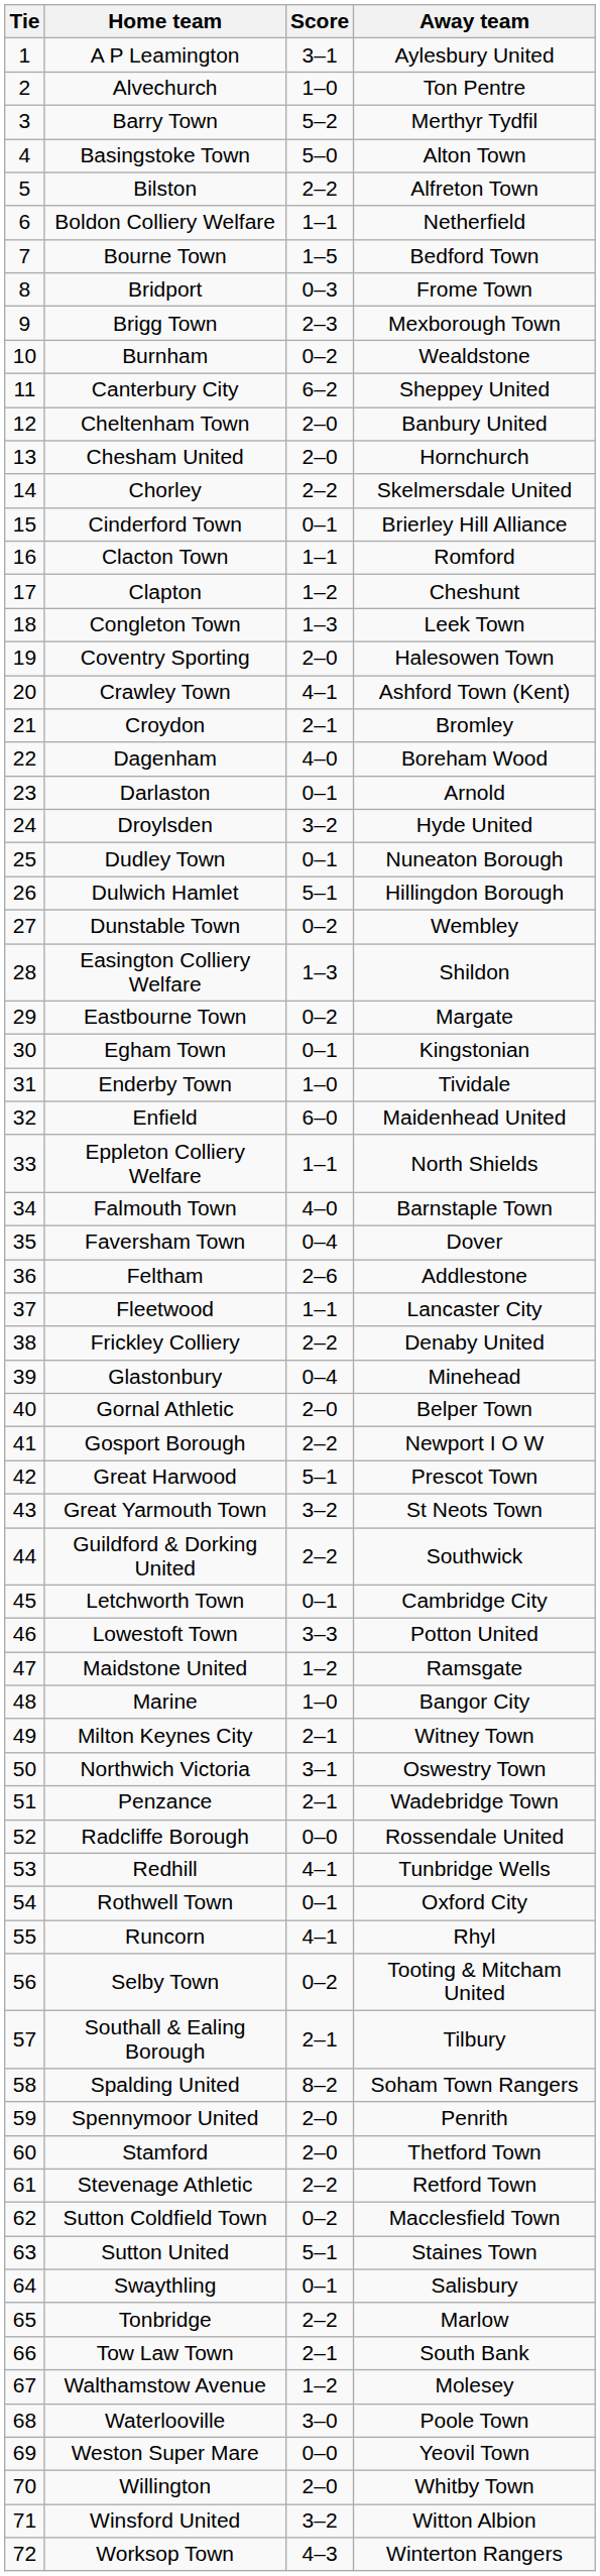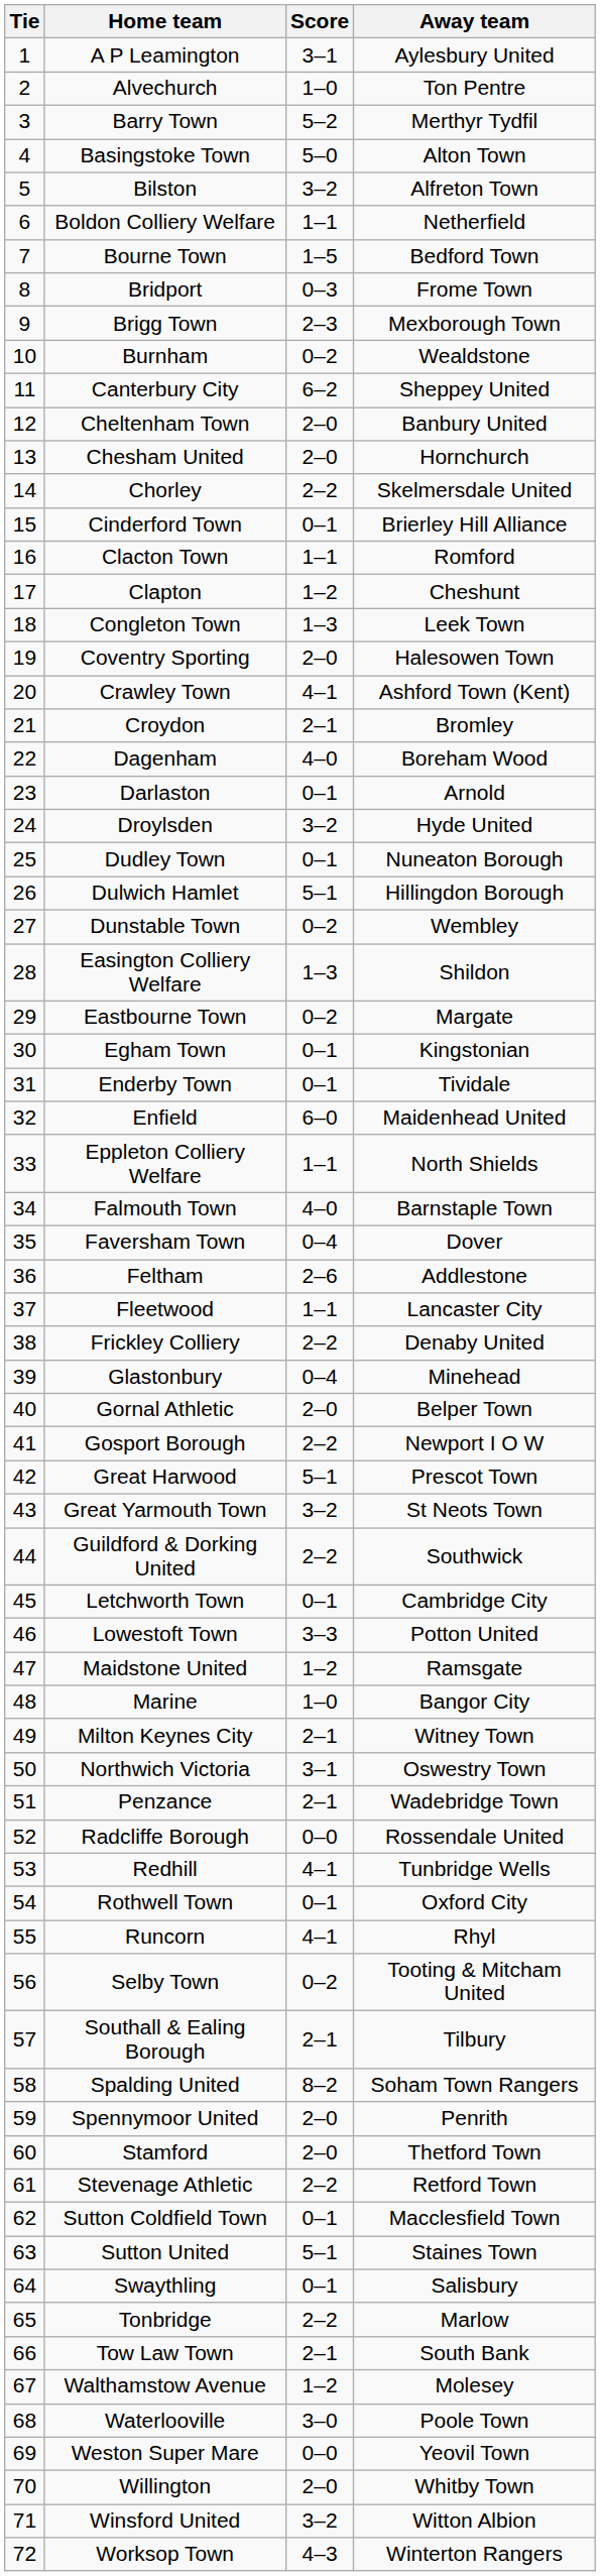Bilston | Score: 2–2 -> 3–2
Enderby Town | Score: 1–0 -> 0–1
Sutton Coldfield Town | Score: 0–2 -> 0–1
